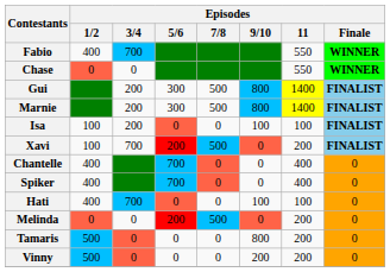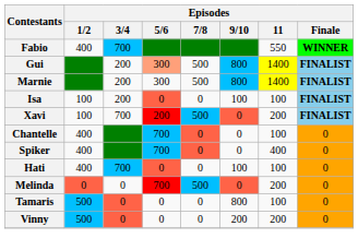- row: Chase | 0 | 0 | 550 | WINNER
Gui | Episodes / 5/6: no background -> lightsalmon background
Chantelle | Episodes / 11: 400 -> 100
Melinda | Episodes / 5/6: 200 -> 700
Tamaris | Episodes / 11: 200 -> 100
